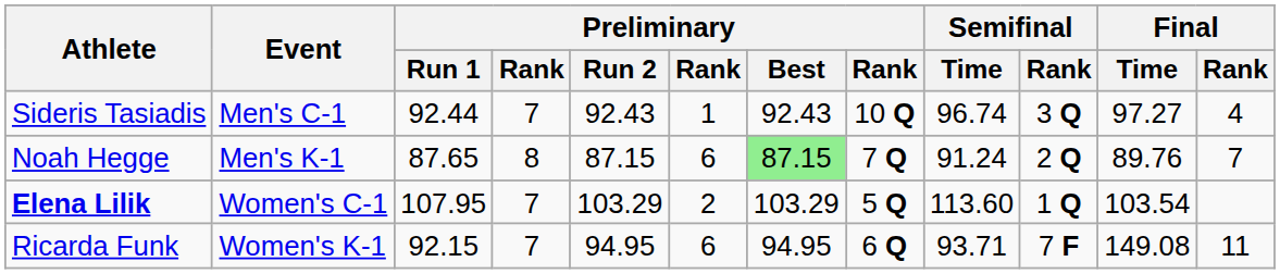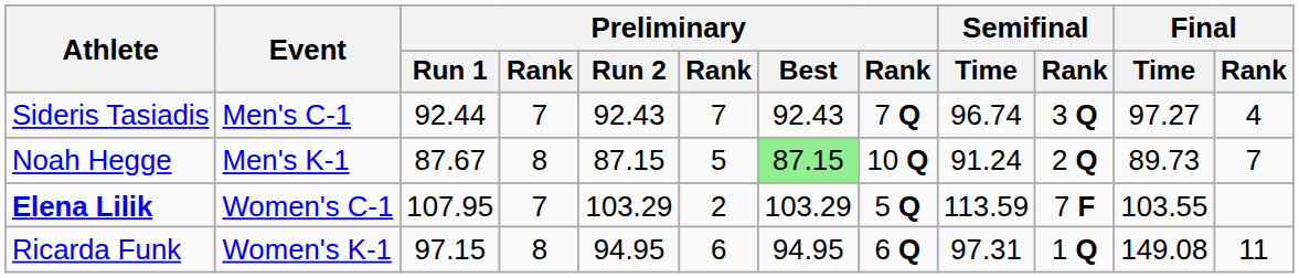Sideris Tasiadis | column 6: 1 -> 7
Sideris Tasiadis | column 8: 10 Q -> 7 Q
Noah Hegge | Preliminary / Run 1: 87.65 -> 87.67
Noah Hegge | column 6: 6 -> 5
Noah Hegge | column 8: 7 Q -> 10 Q
Noah Hegge | Final / Time: 89.76 -> 89.73
Elena Lilik | Semifinal / Time: 113.60 -> 113.59
Elena Lilik | Semifinal / Rank: 1 Q -> 7 F
Elena Lilik | Final / Time: 103.54 -> 103.55
Ricarda Funk | Preliminary / Run 1: 92.15 -> 97.15
Ricarda Funk | column 4: 7 -> 8
Ricarda Funk | Semifinal / Time: 93.71 -> 97.31
Ricarda Funk | Semifinal / Rank: 7 F -> 1 Q
